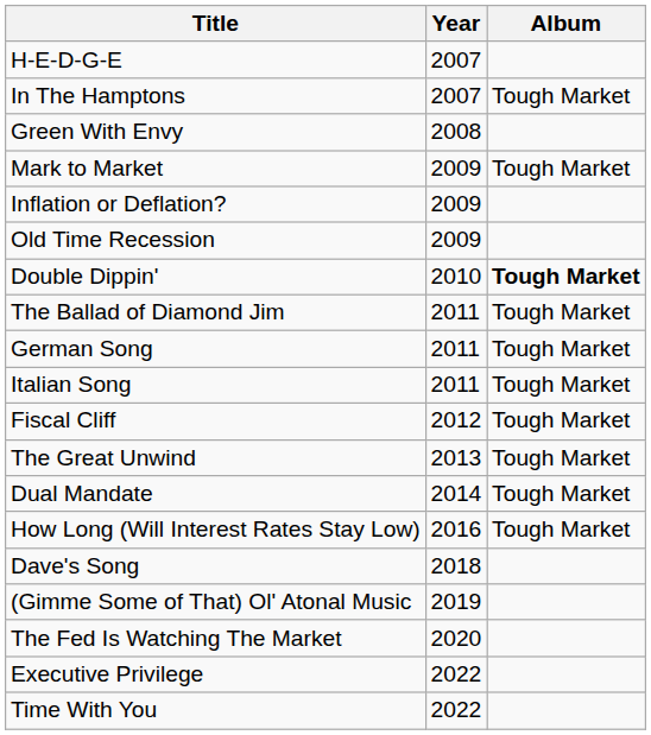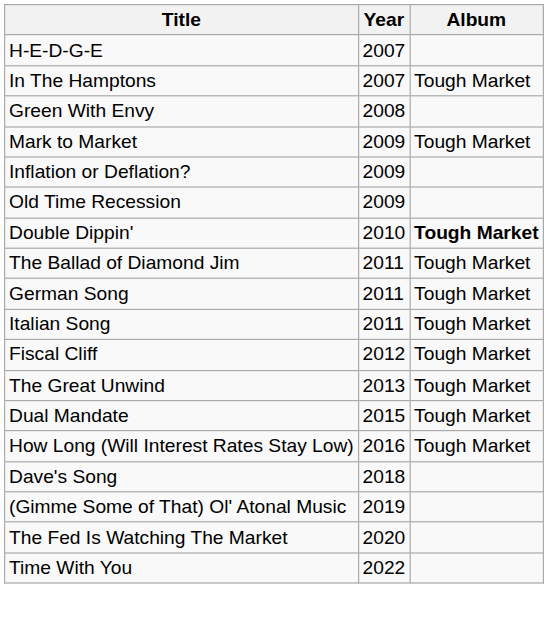Dual Mandate | Year: 2014 -> 2015
- row: Executive Privilege | 2022
